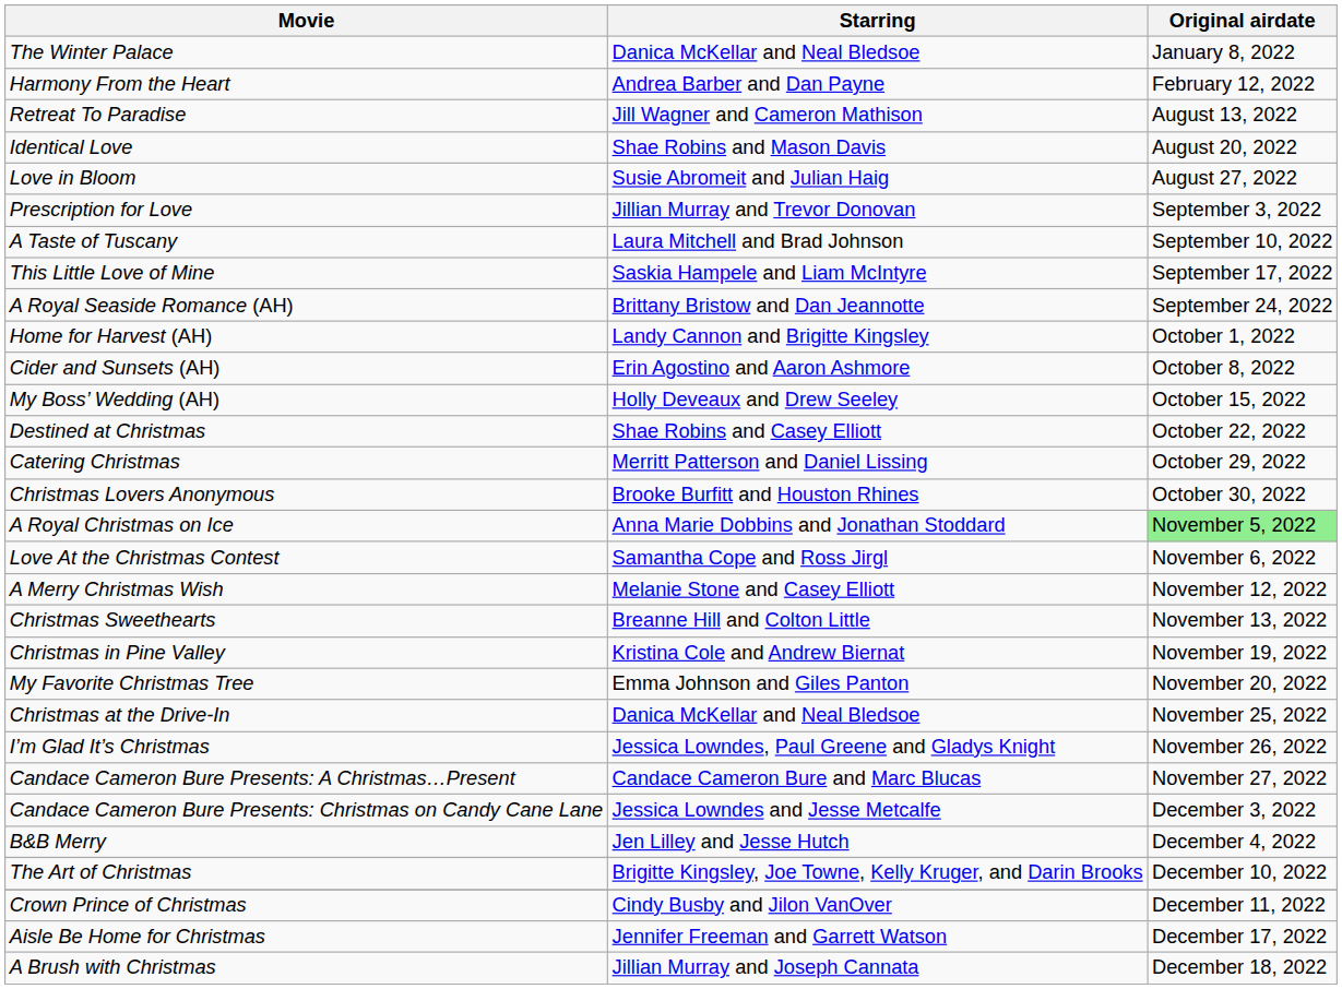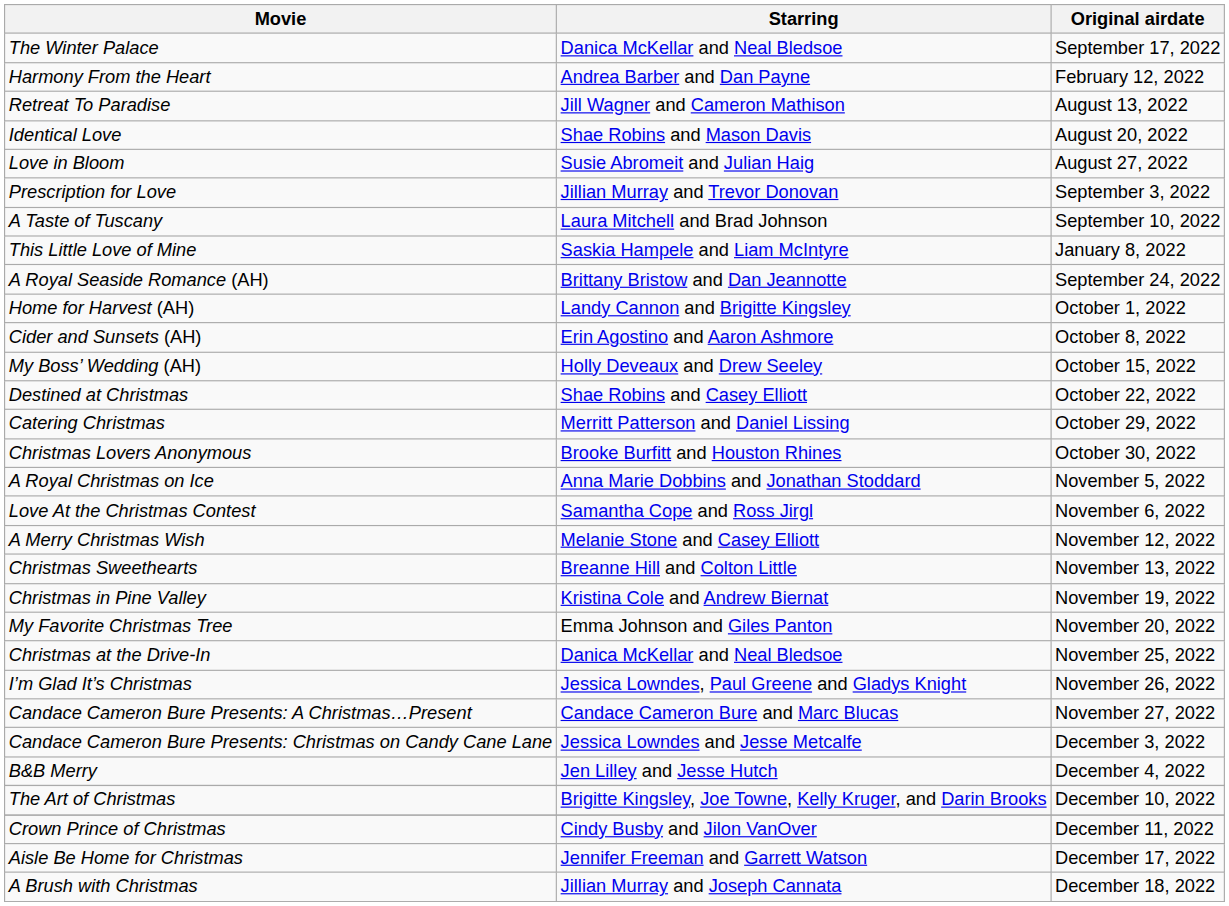The Winter Palace | Original airdate: January 8, 2022 -> September 17, 2022
This Little Love of Mine | Original airdate: September 17, 2022 -> January 8, 2022
A Royal Christmas on Ice | Original airdate: lightgreen background -> no background
